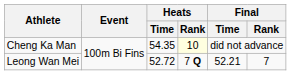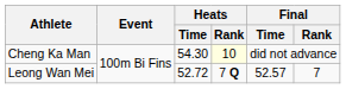Cheng Ka Man | Heats / Time: 54.35 -> 54.30
Leong Wan Mei | Final / Time: 52.21 -> 52.57
